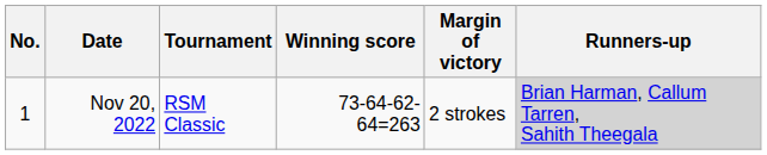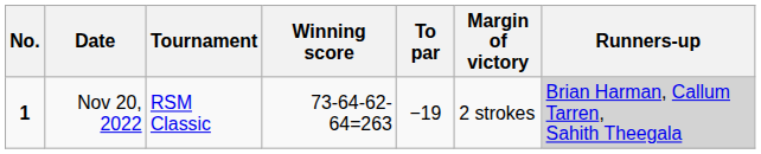+ column: To par | −19
Nov 20, 2022 | No.: normal -> bold
